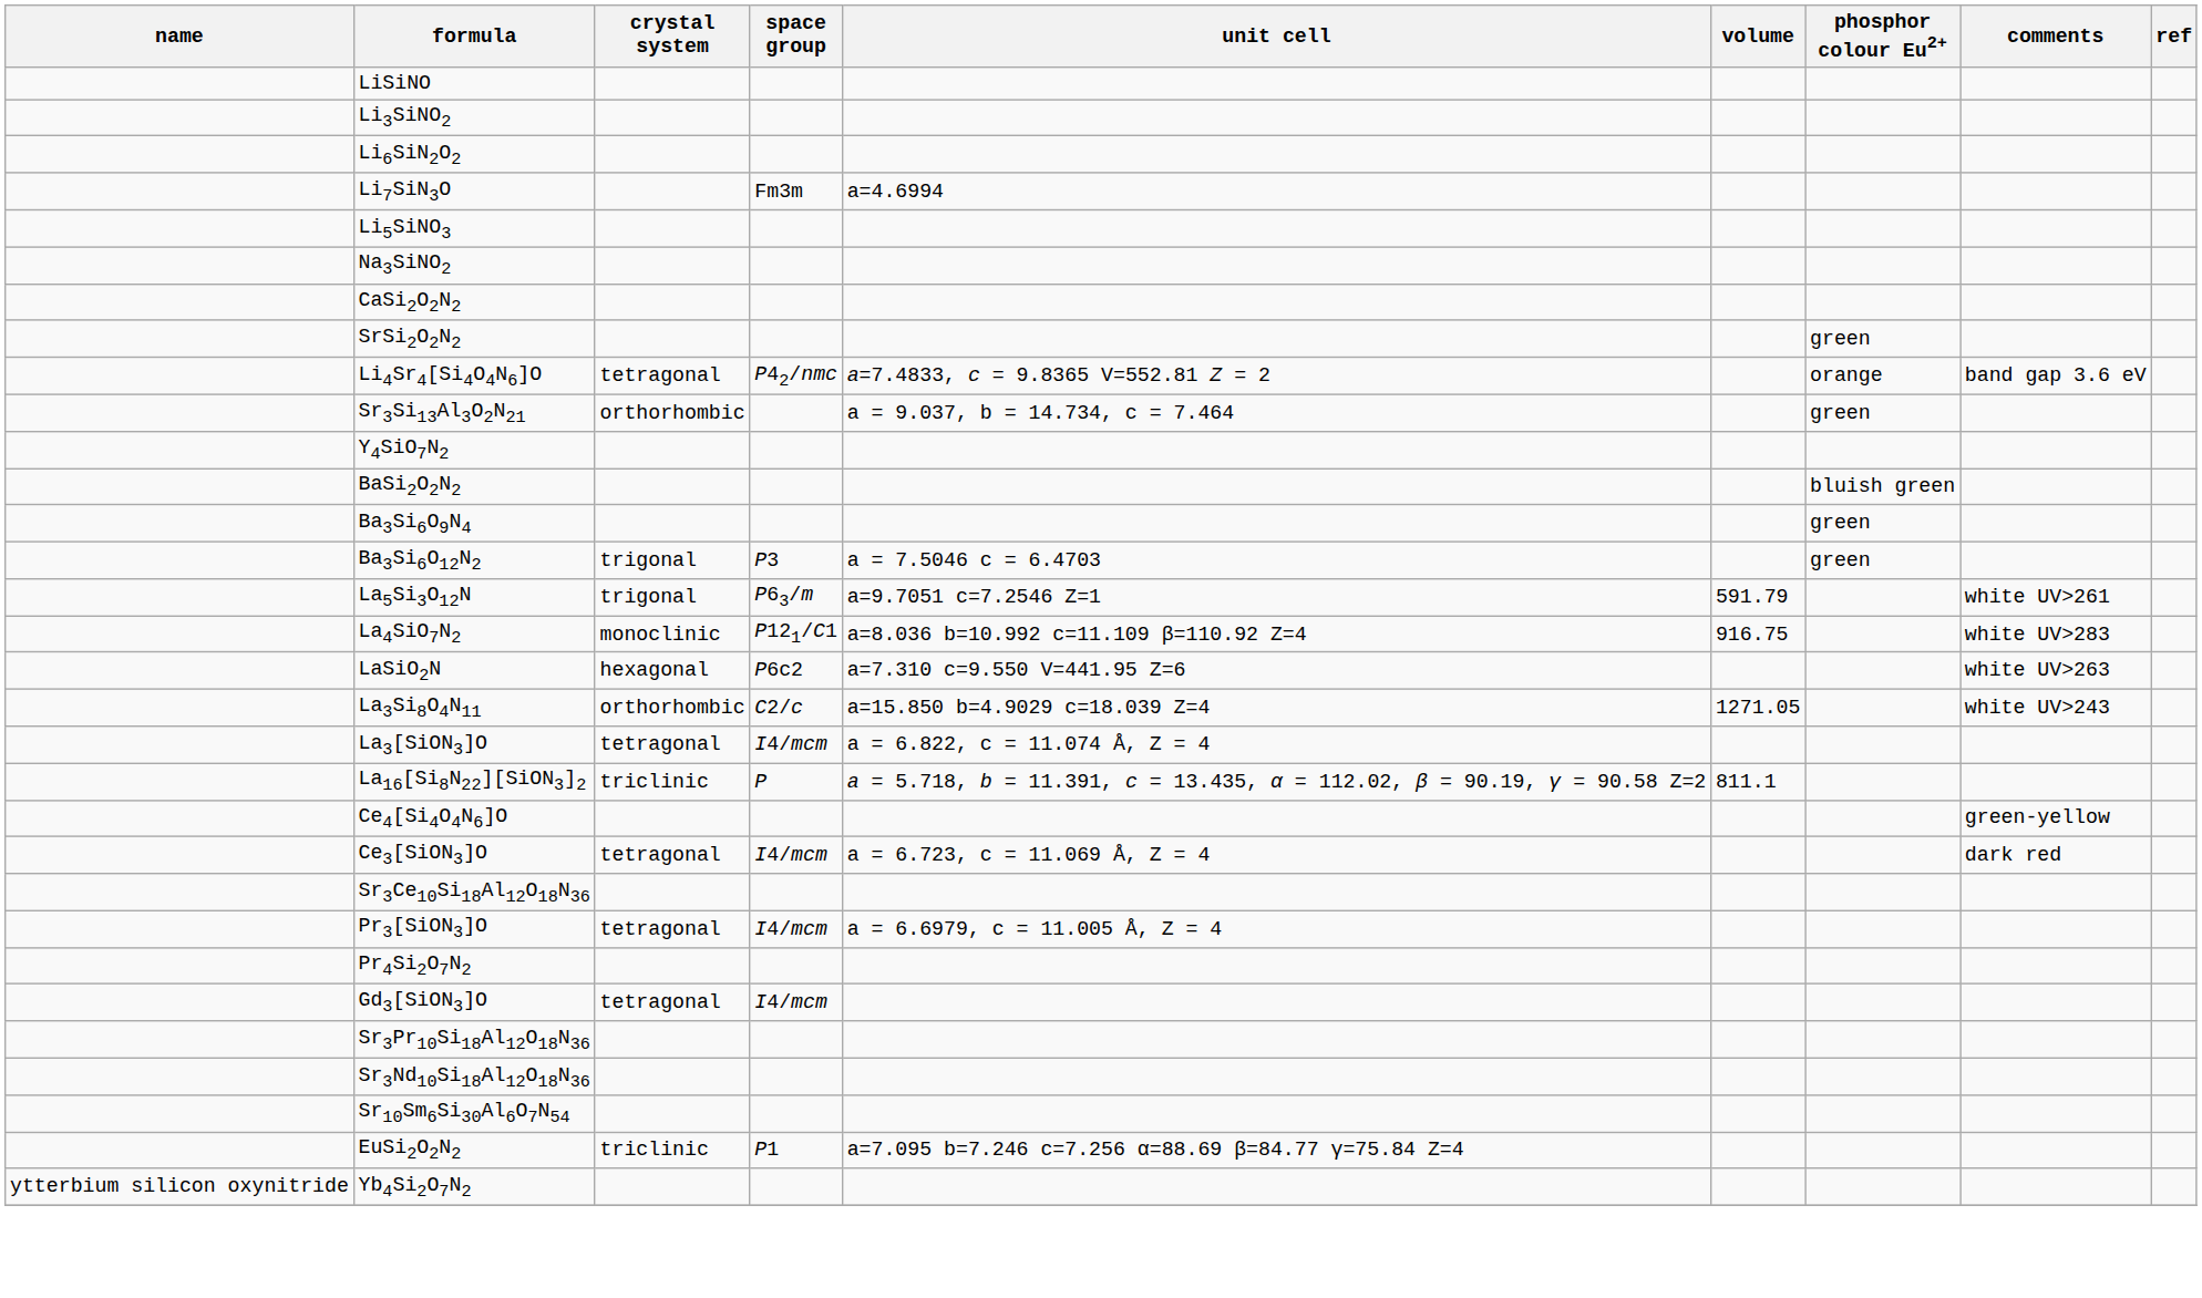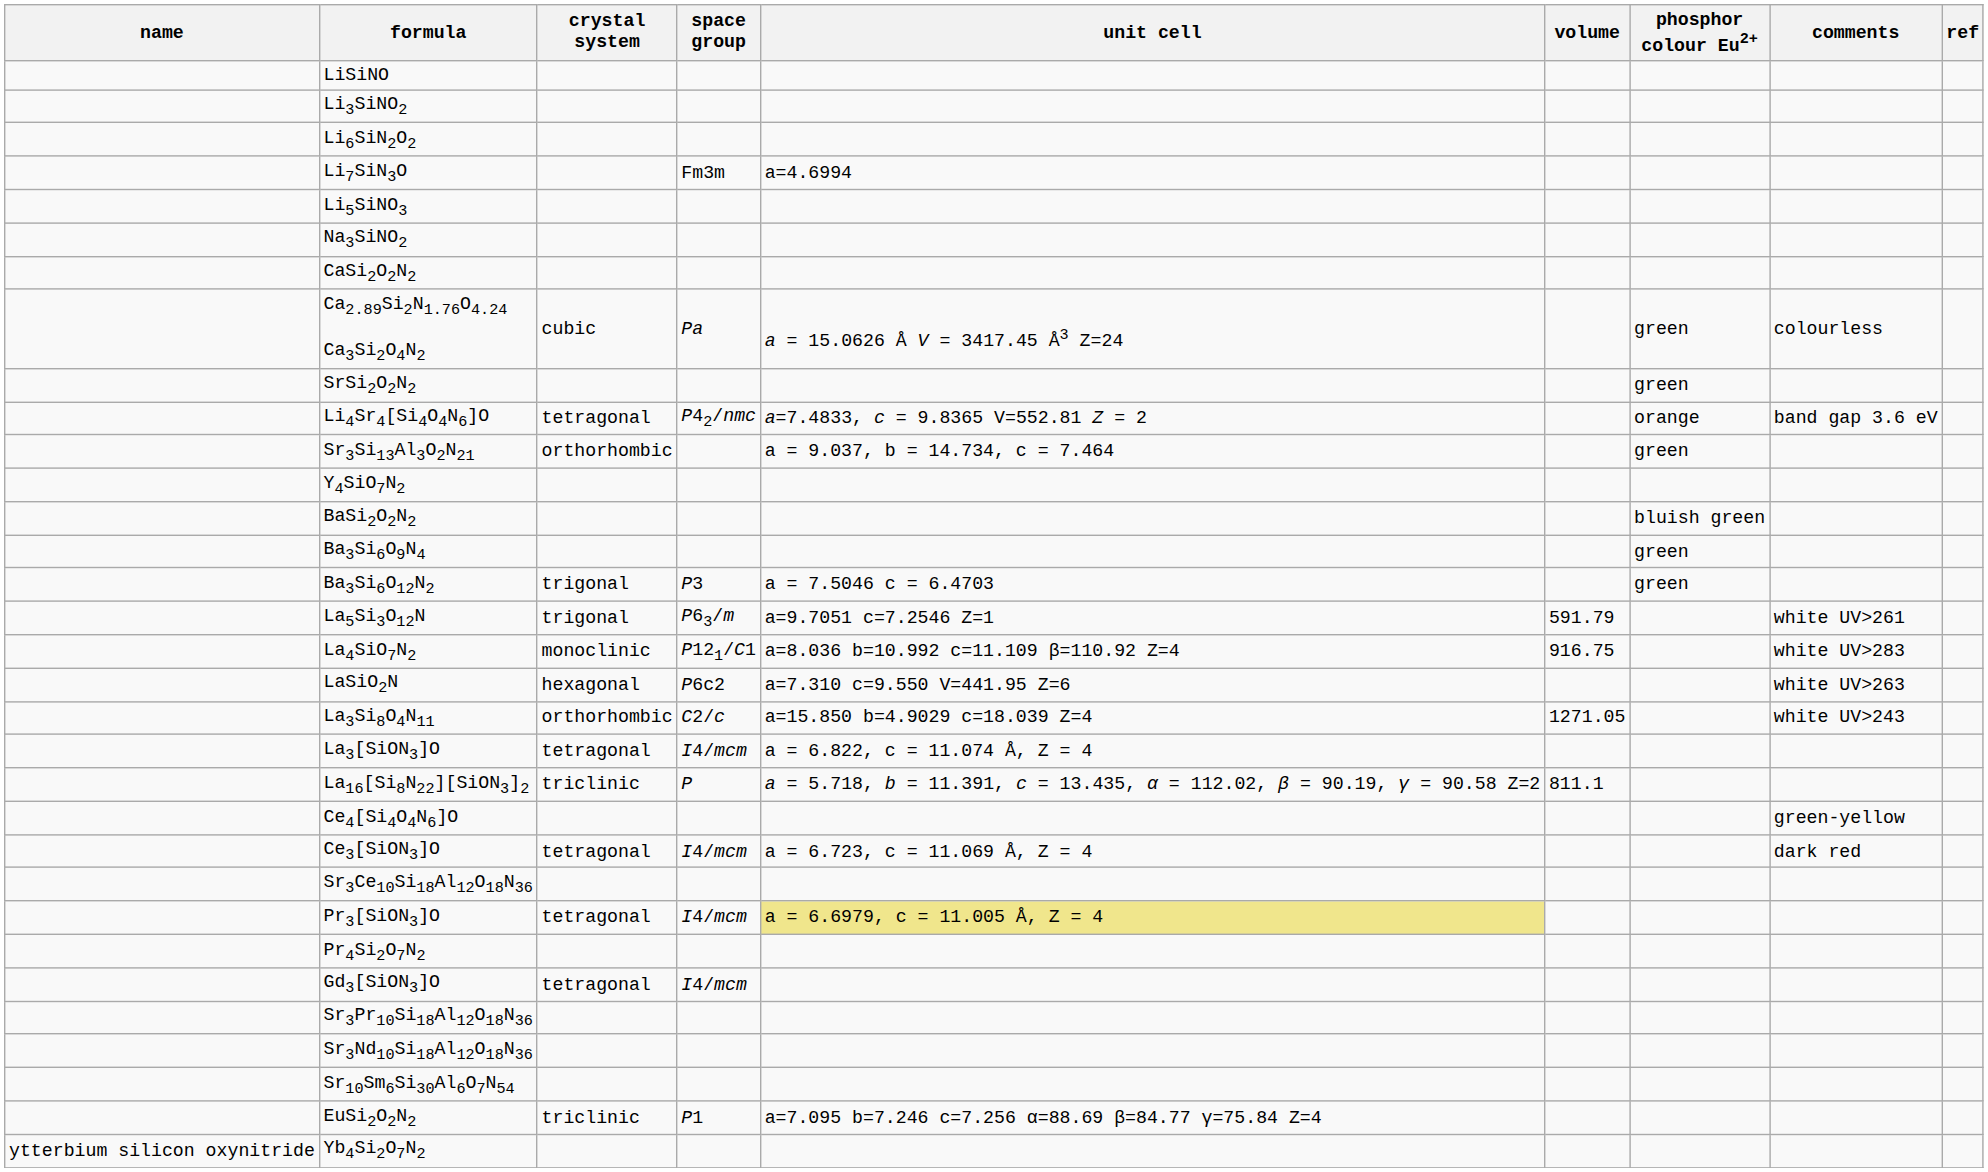+ row: Ca2.89Si2N1.76O4.24 Ca3Si2O4N2 | cubic | Pa | a = 15.0626 Å V = 3417.45 Å3 Z=24 | green | colourless
Pr3[SiON3]O | unit cell: no background -> khaki background
